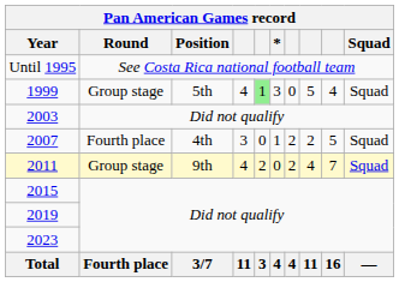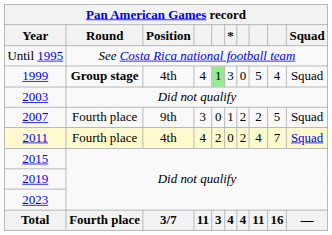1999 | Round: normal -> bold
1999 | Position: 5th -> 4th
2007 | Position: 4th -> 9th
2011 | Round: Group stage -> Fourth place
2011 | Position: 9th -> 4th
